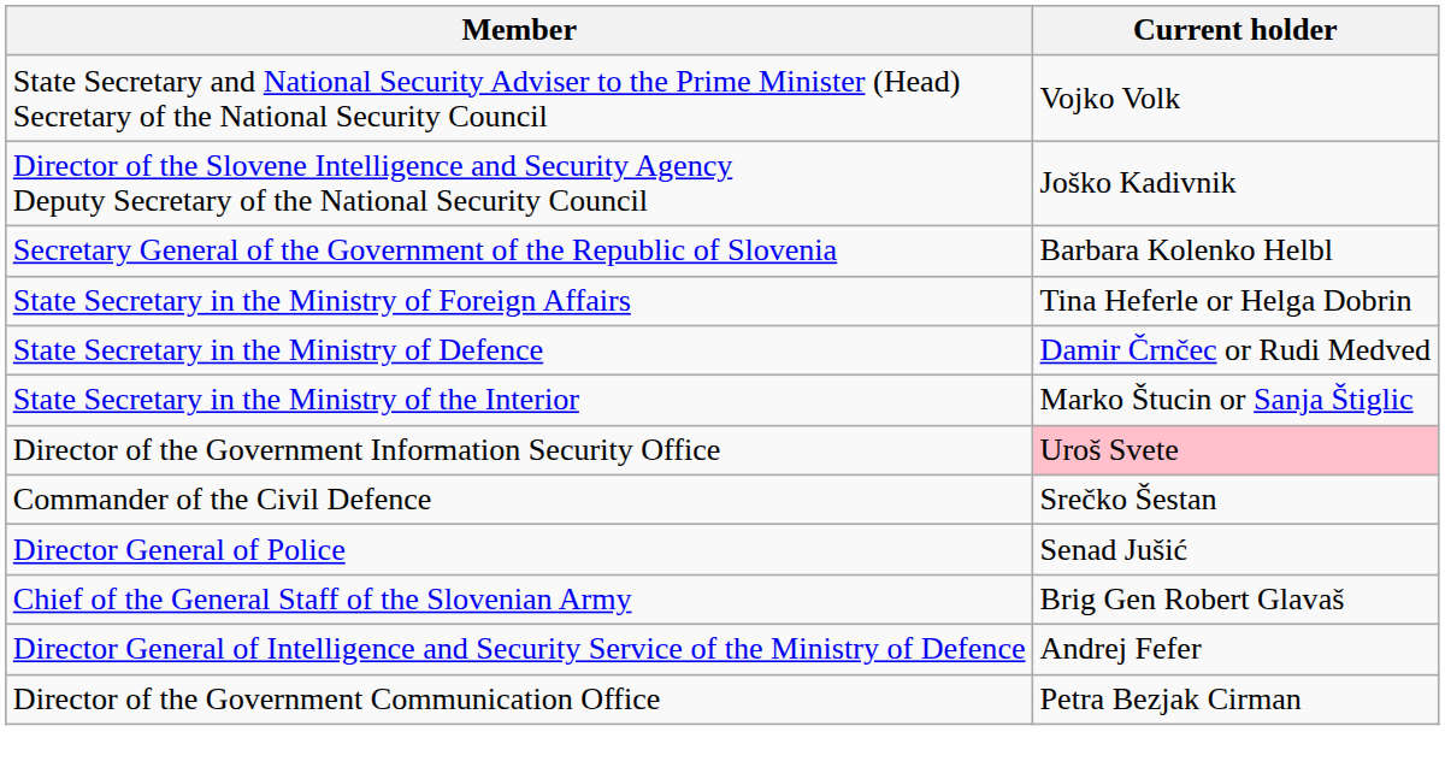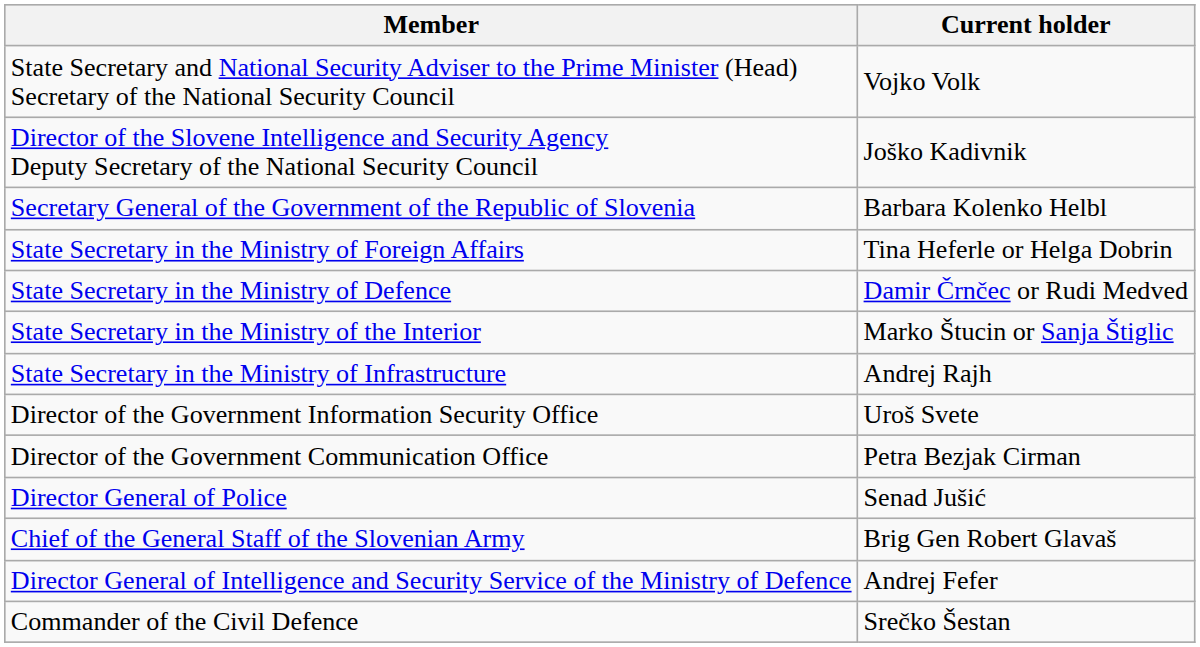+ row: State Secretary in the Ministry of Infrastructure | Andrej Rajh
Director of the Government Information Security Office | Current holder: pink background -> no background
rows swapped: Director of the Government Communication Office <-> Commander of the Civil Defence
